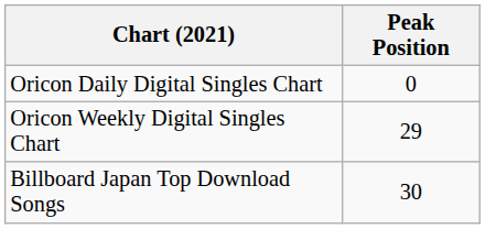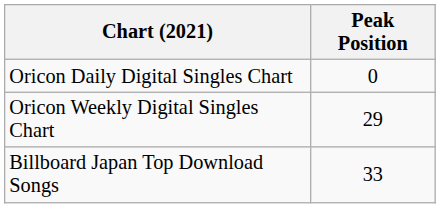Billboard Japan Top Download Songs | Peak Position: 30 -> 33
